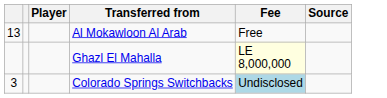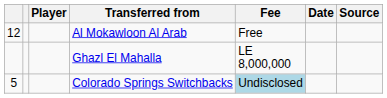+ column: Date
Al Mokawloon Al Arab | column 1: 13 -> 12
Ghazl El Mahalla | Fee: lightyellow background -> no background
Colorado Springs Switchbacks | column 1: 3 -> 5
